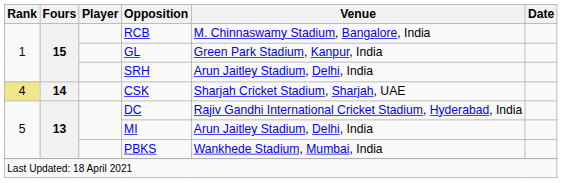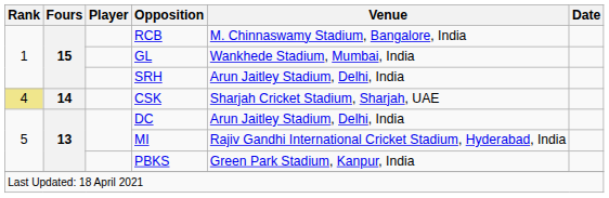GL | Venue: Green Park Stadium, Kanpur, India -> Wankhede Stadium, Mumbai, India
DC | Venue: Rajiv Gandhi International Cricket Stadium, Hyderabad, India -> Arun Jaitley Stadium, Delhi, India
MI | Venue: Arun Jaitley Stadium, Delhi, India -> Rajiv Gandhi International Cricket Stadium, Hyderabad, India
PBKS | Venue: Wankhede Stadium, Mumbai, India -> Green Park Stadium, Kanpur, India
